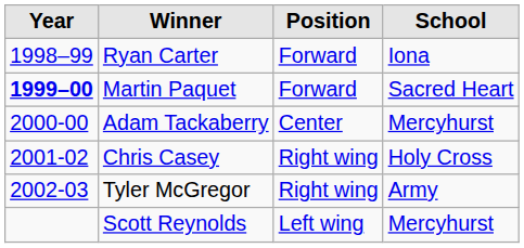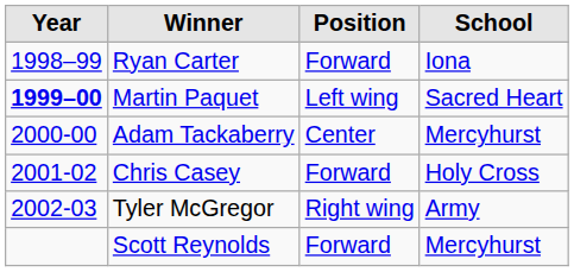Martin Paquet | Position: Forward -> Left wing
Chris Casey | Position: Right wing -> Forward
Scott Reynolds | Position: Left wing -> Forward
